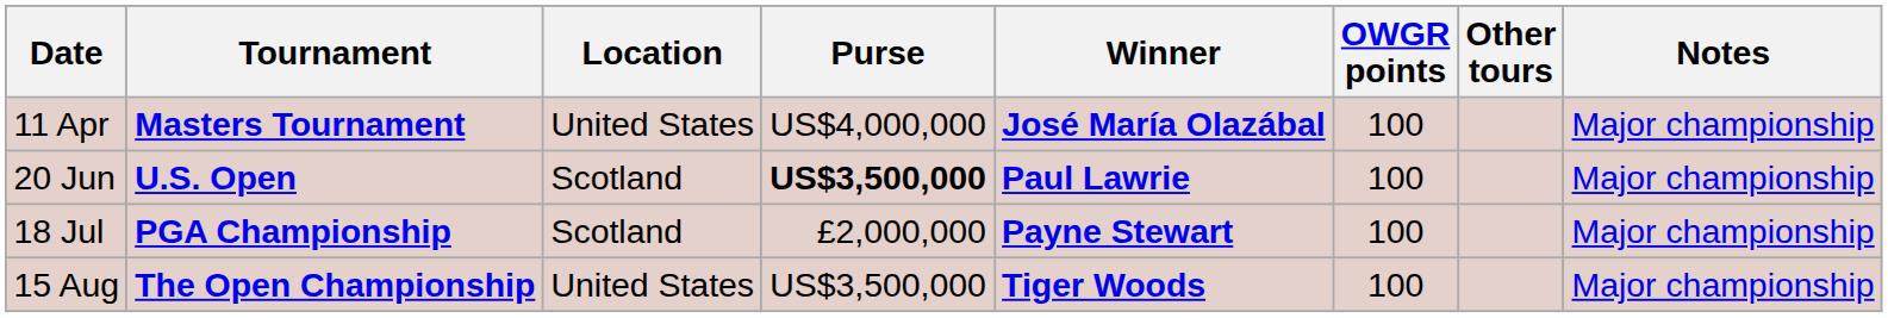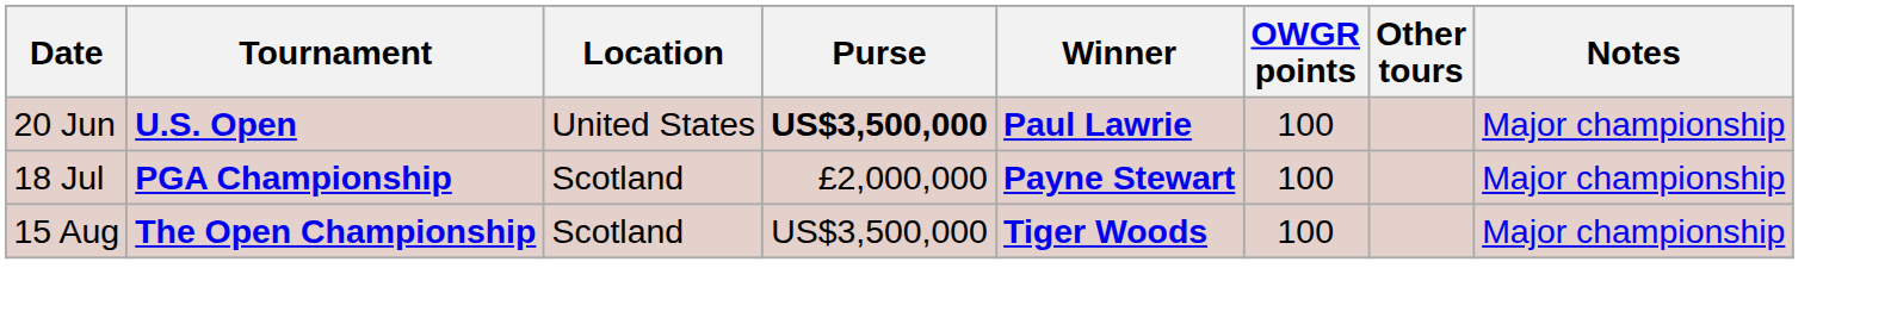- row: 11 Apr | Masters Tournament | United States | US$4,000,000 | José María Olazábal | 100 | Major championship
20 Jun | Location: Scotland -> United States
15 Aug | Location: United States -> Scotland
